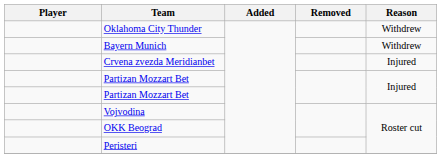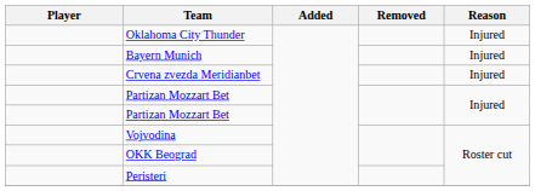Oklahoma City Thunder | Reason: Withdrew -> Injured
Bayern Munich | Reason: Withdrew -> Injured
